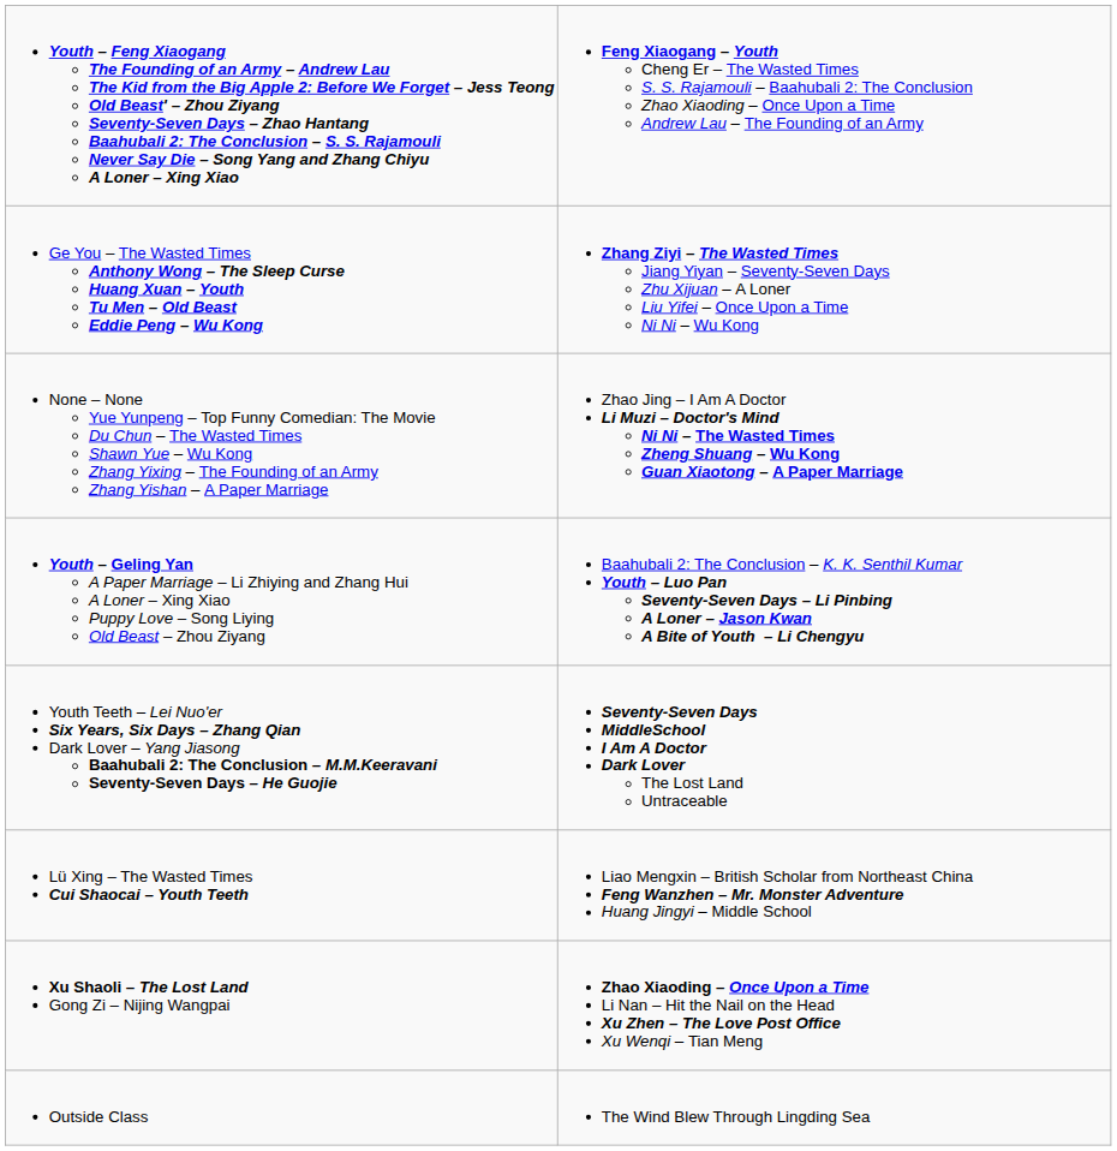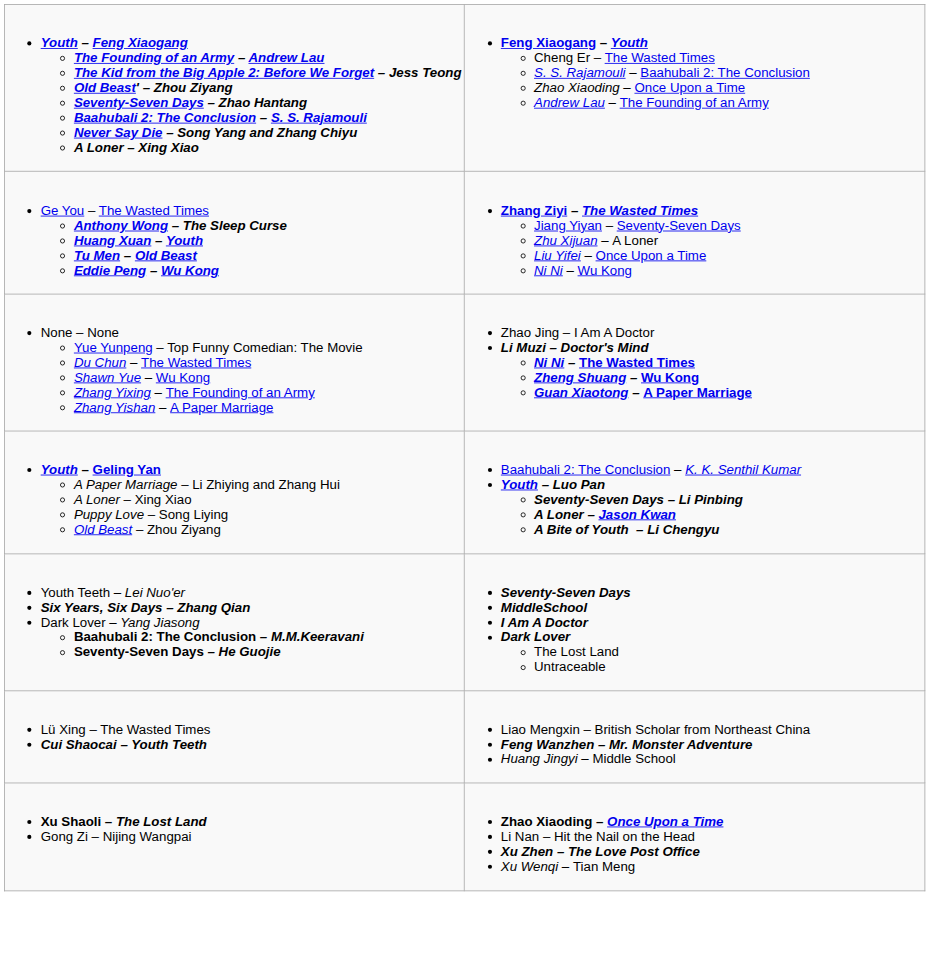- row: Outside Class | The Wind Blew Through Lingding Sea
